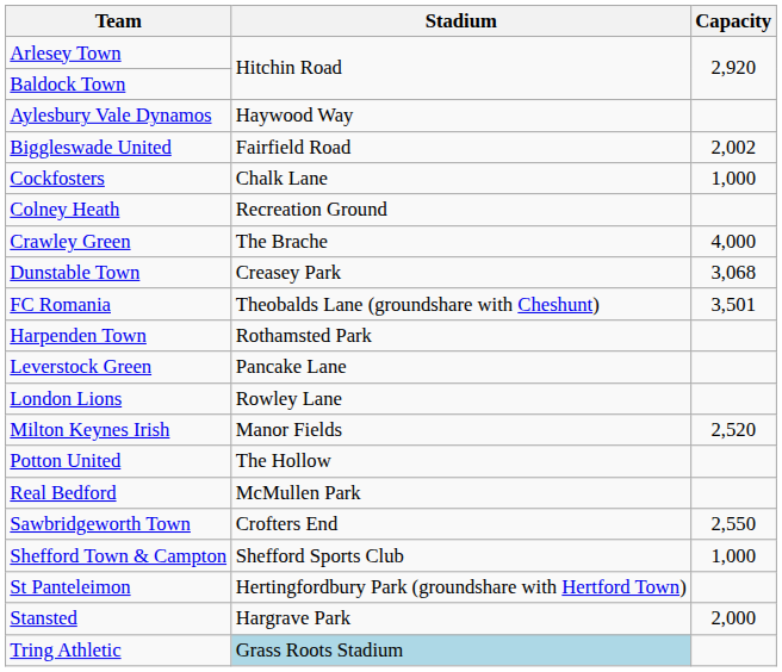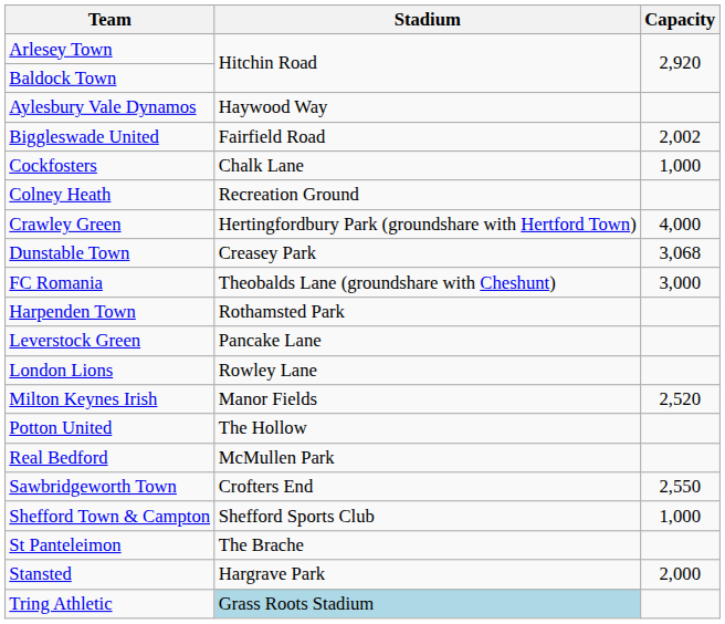Crawley Green | Stadium: The Brache -> Hertingfordbury Park (groundshare with Hertford Town)
FC Romania | Capacity: 3,501 -> 3,000
St Panteleimon | Stadium: Hertingfordbury Park (groundshare with Hertford Town) -> The Brache
